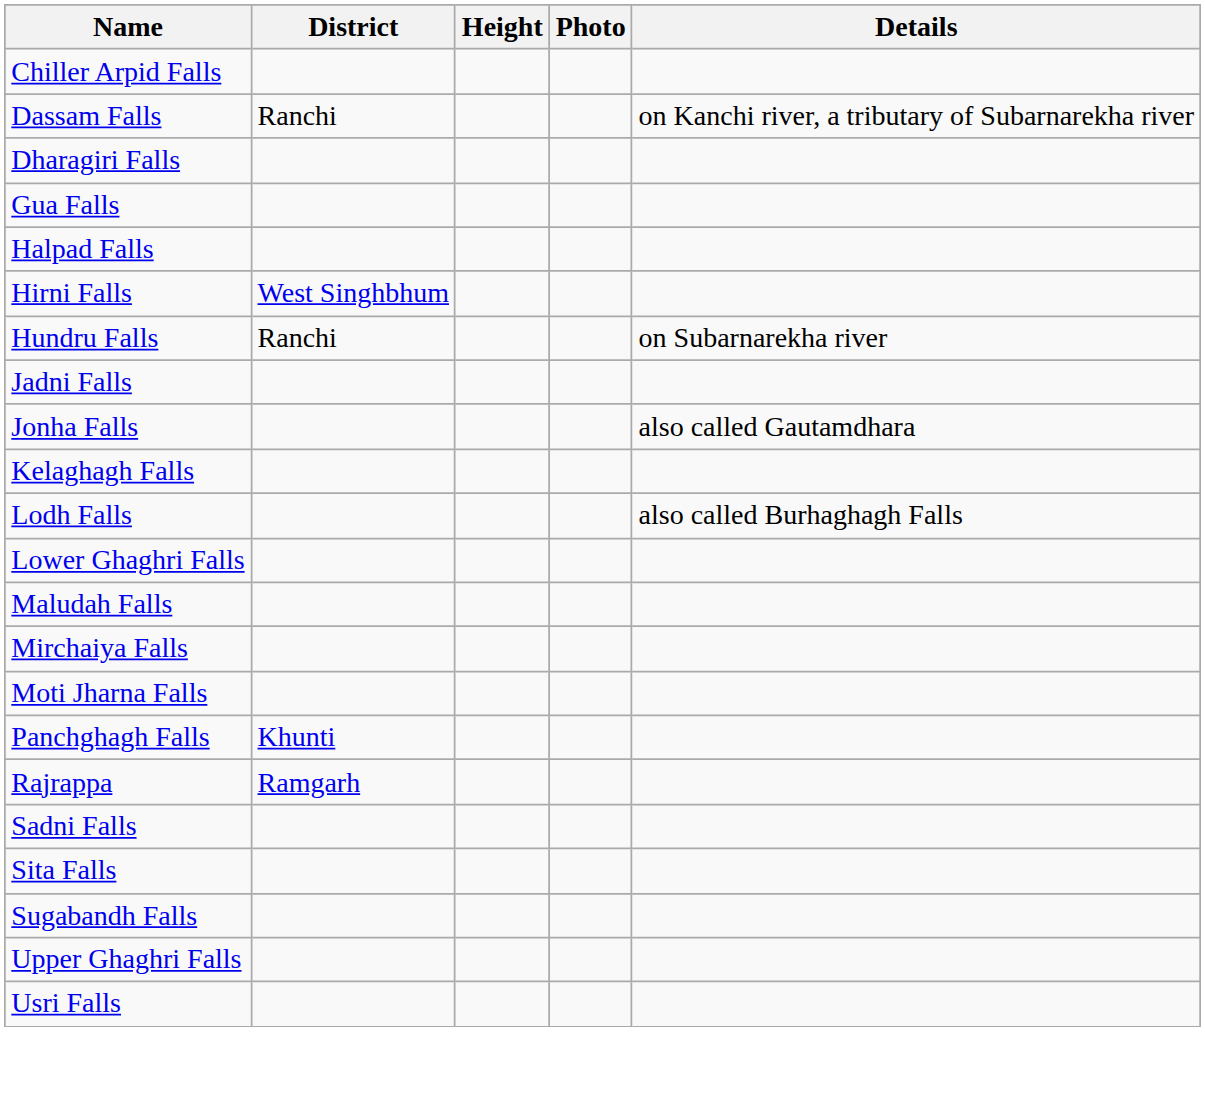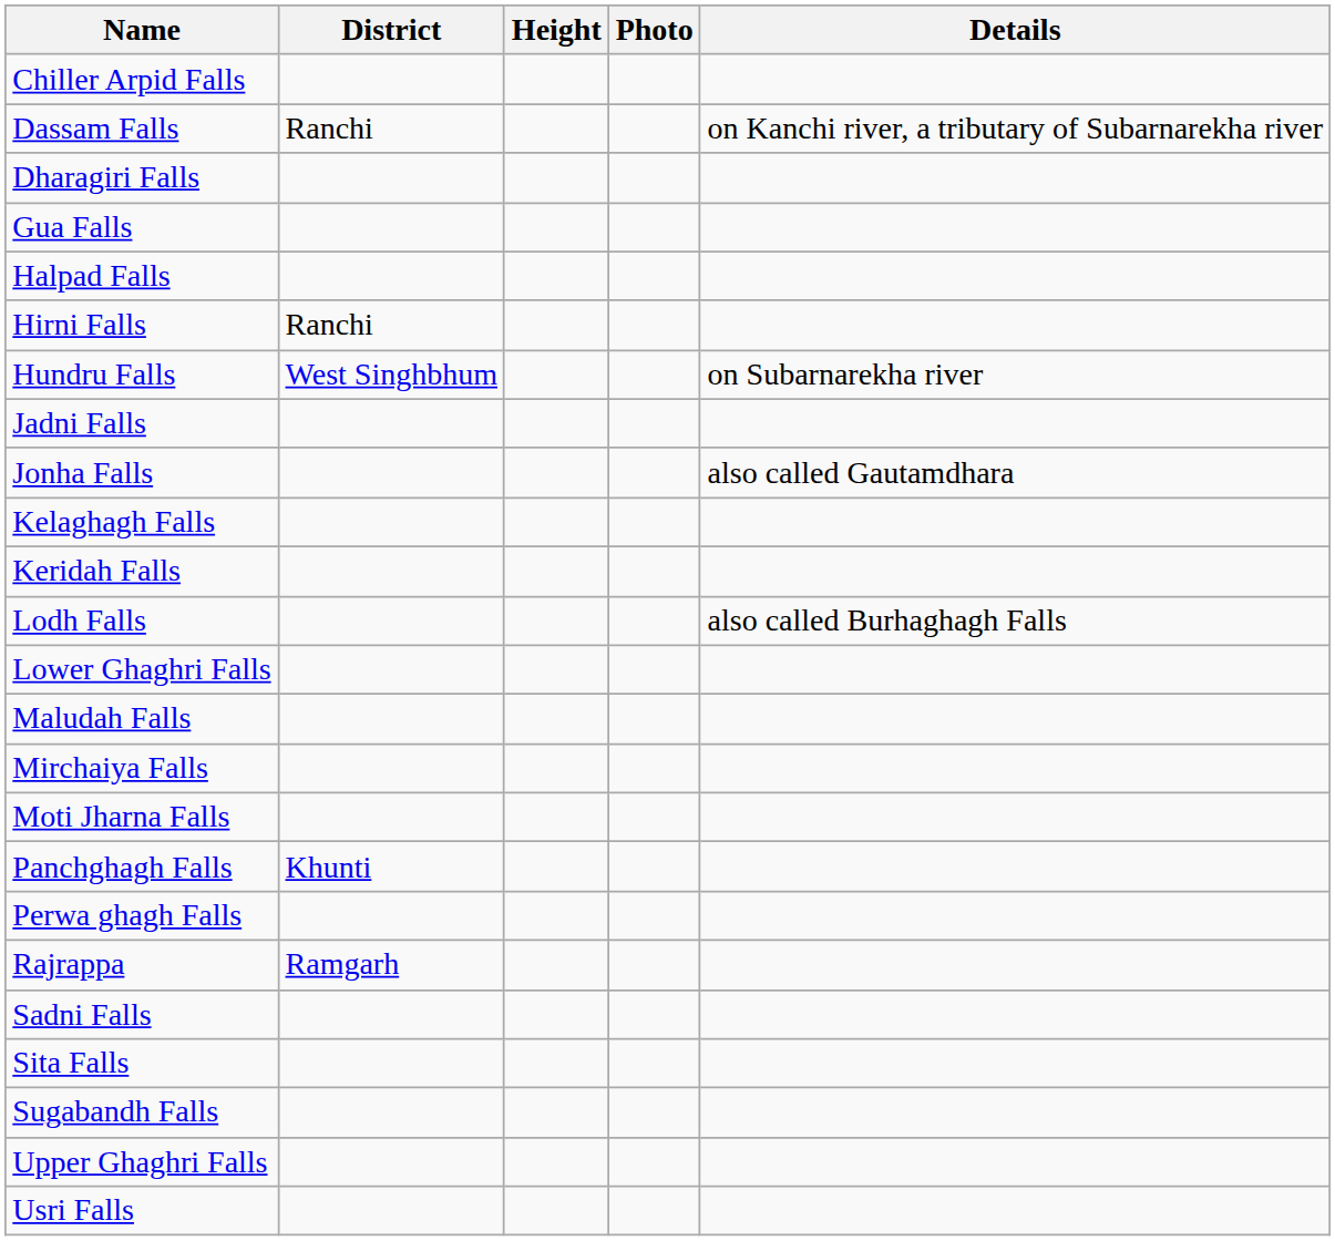Hirni Falls | District: West Singhbhum -> Ranchi
Hundru Falls | District: Ranchi -> West Singhbhum
+ row: Keridah Falls
+ row: Perwa ghagh Falls
